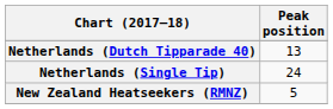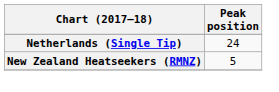- row: Netherlands (Dutch Tipparade 40) | 13
